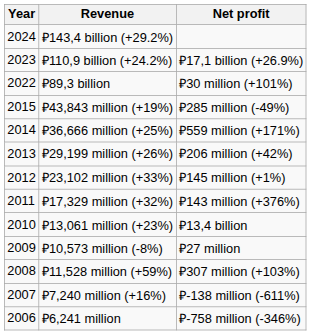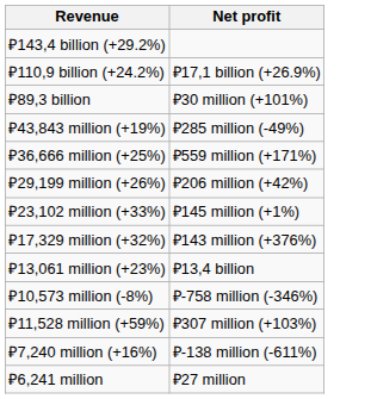- column: Year | 2024 | 2023 | 2022 | 2015 | 2014 | 2013 | 2012 | 2011 | 2010 | 2009 | 2008 | 2007 | 2006
₽10,573 million (-8%) | Net profit: ₽27 million -> ₽-758 million (-346%)
₽6,241 million | Net profit: ₽-758 million (-346%) -> ₽27 million
